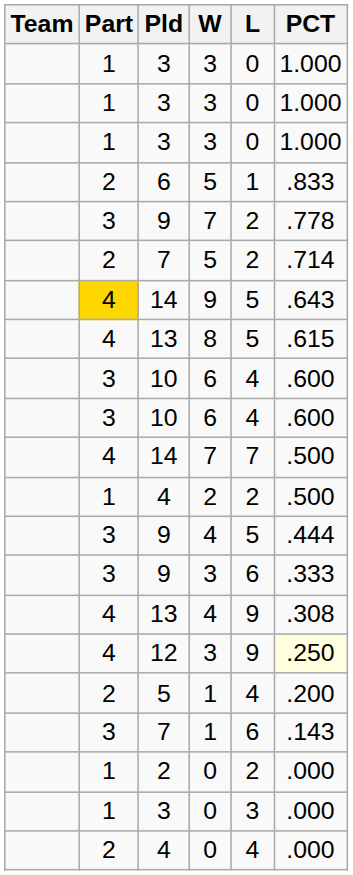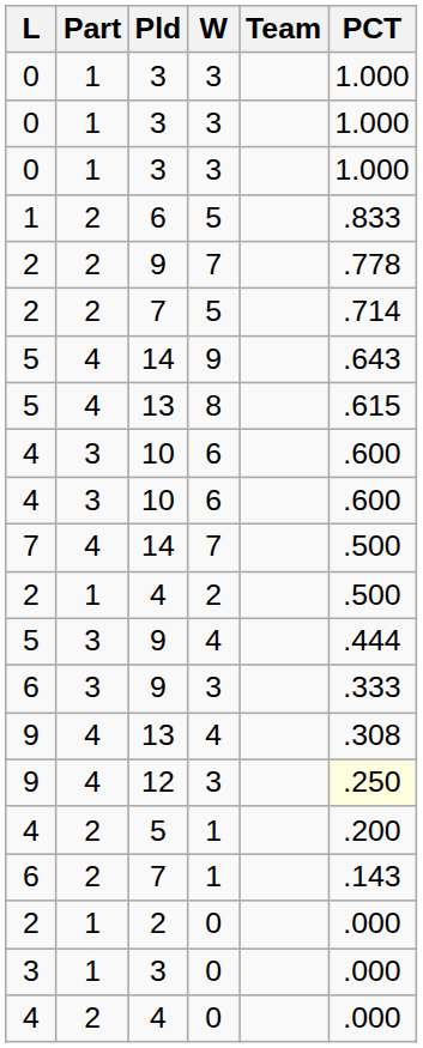columns swapped: Team <-> L
9 / 7 | Part: 3 -> 2
14 / 9 | Part: gold background -> no background
7 / 1 | Part: 3 -> 2
